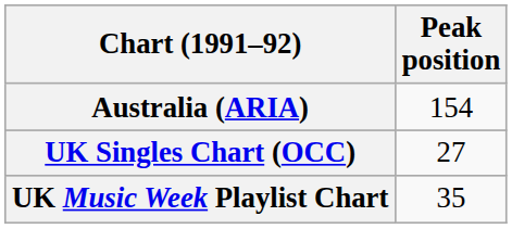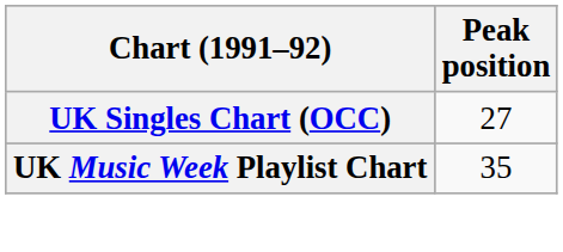- row: Australia (ARIA) | 154
